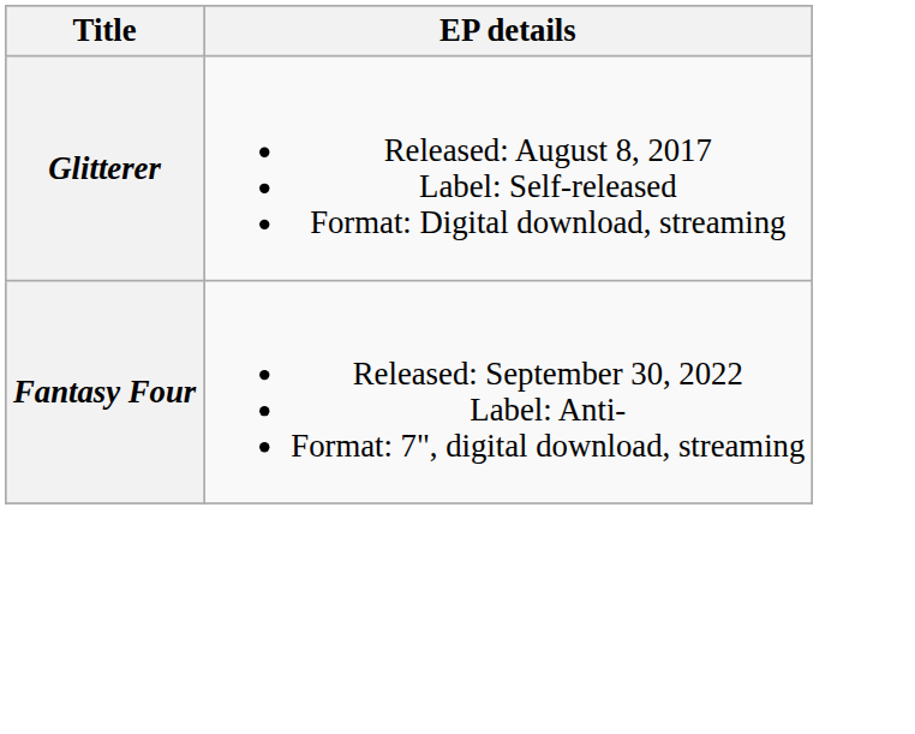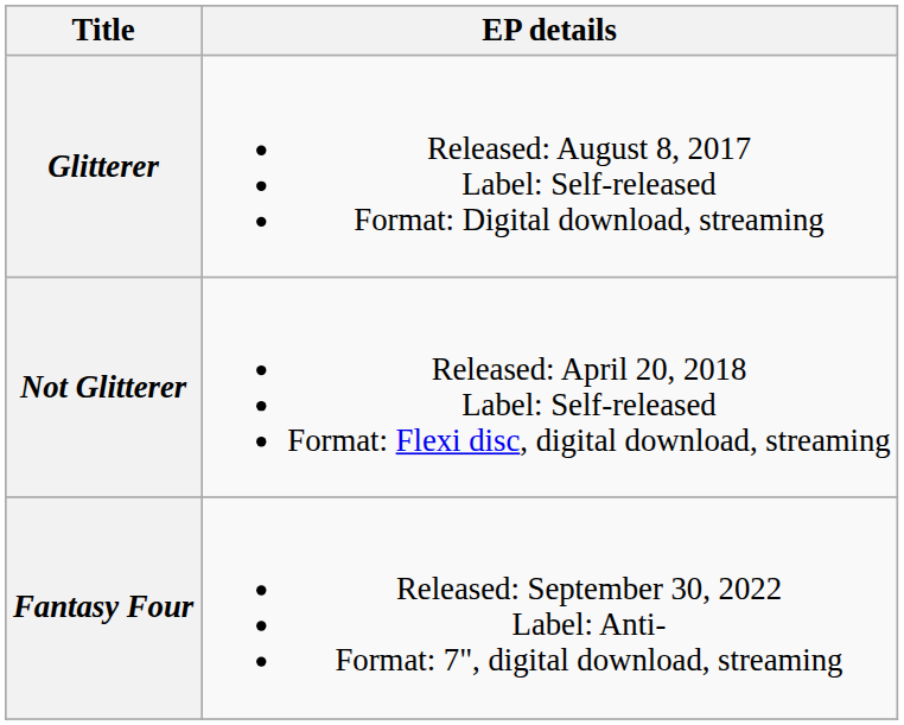+ row: Not Glitterer | Released: April 20, 2018 Label: Self-released Format: Flexi disc, digital download, streaming
